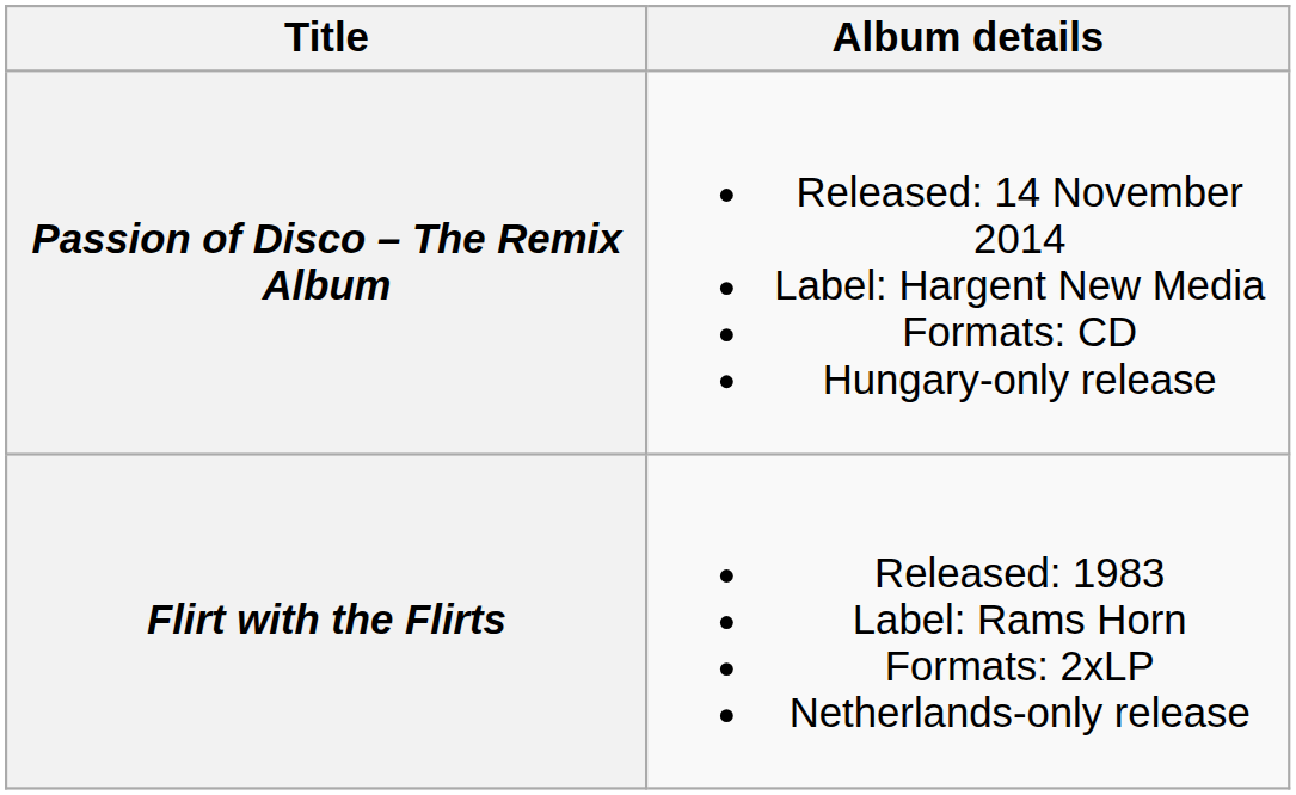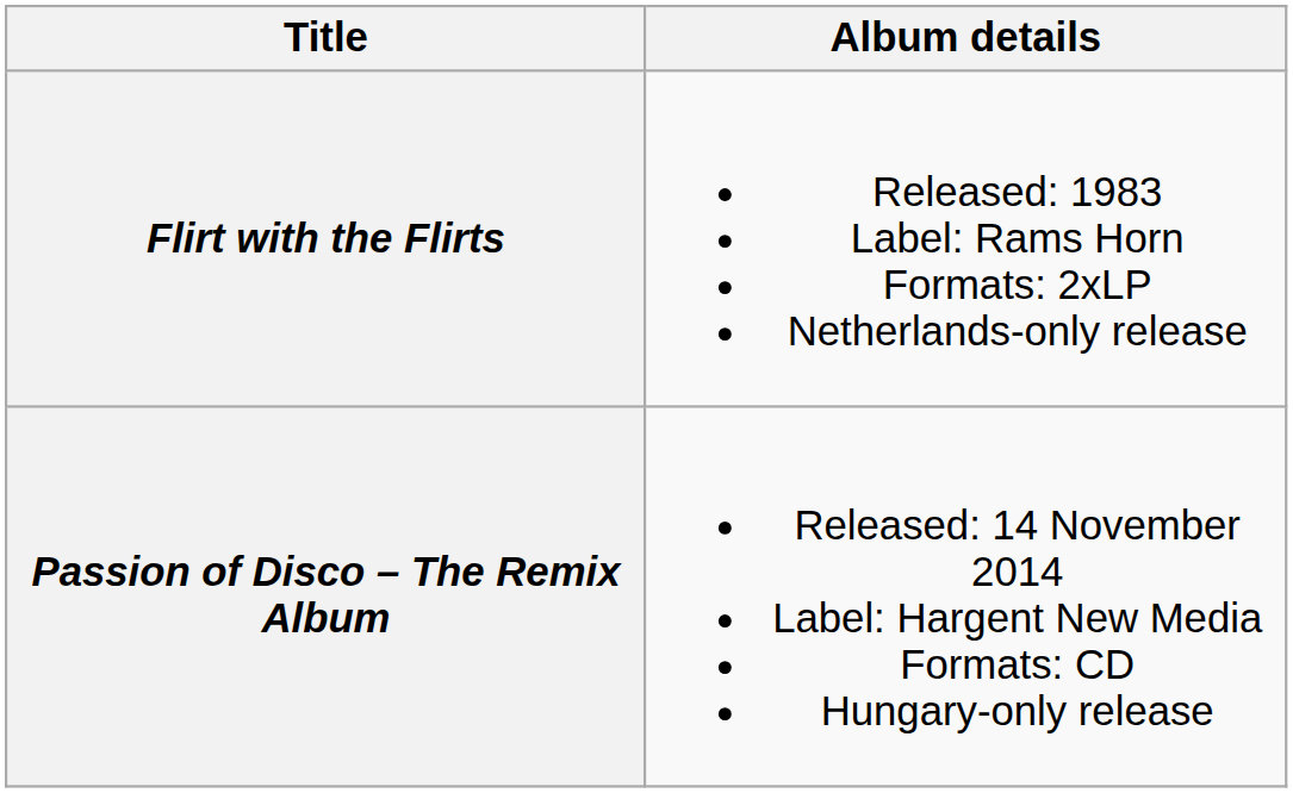rows swapped: Flirt with the Flirts <-> Passion of Disco – The Remix Album
